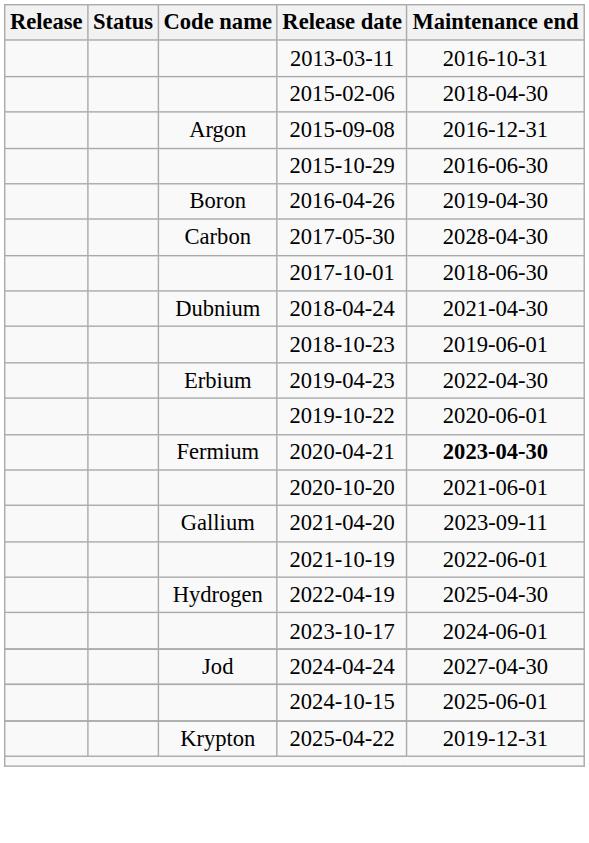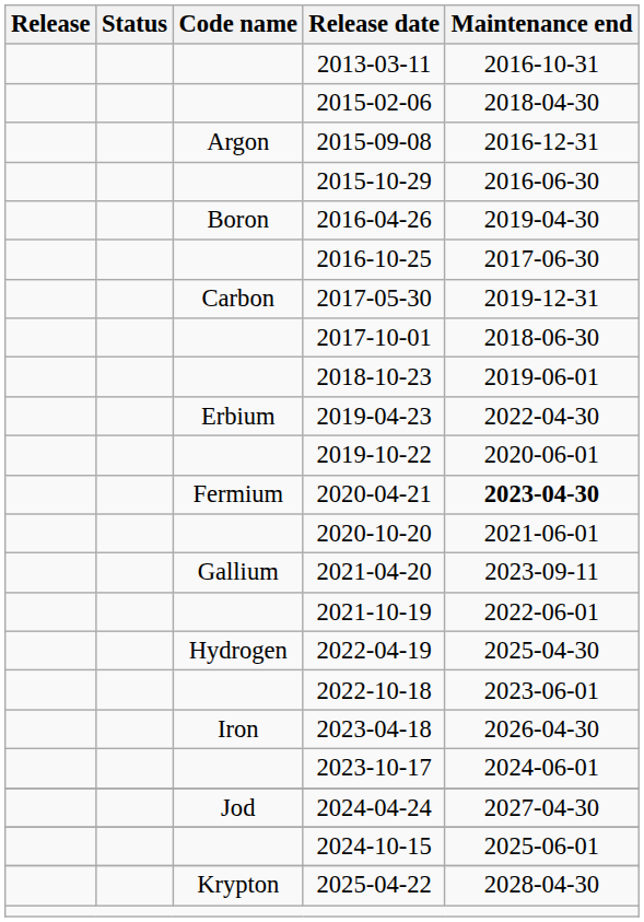+ row: 2016-10-25 | 2017-06-30
2017-05-30 | Maintenance end: 2028-04-30 -> 2019-12-31
- row: Dubnium | 2018-04-24 | 2021-04-30
+ row: 2022-10-18 | 2023-06-01
+ row: Iron | 2023-04-18 | 2026-04-30
2025-04-22 | Maintenance end: 2019-12-31 -> 2028-04-30
